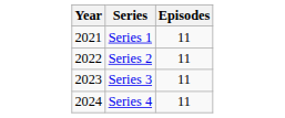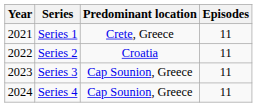+ column: Predominant location | Crete, Greece | Croatia | Cap Sounion, Greece | Cap Sounion, Greece
